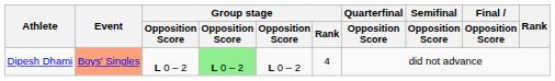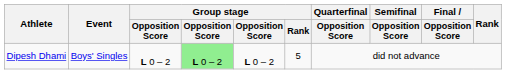Dipesh Dhami | Event: lightsalmon background -> no background
Dipesh Dhami | Group stage / Rank: 4 -> 5
